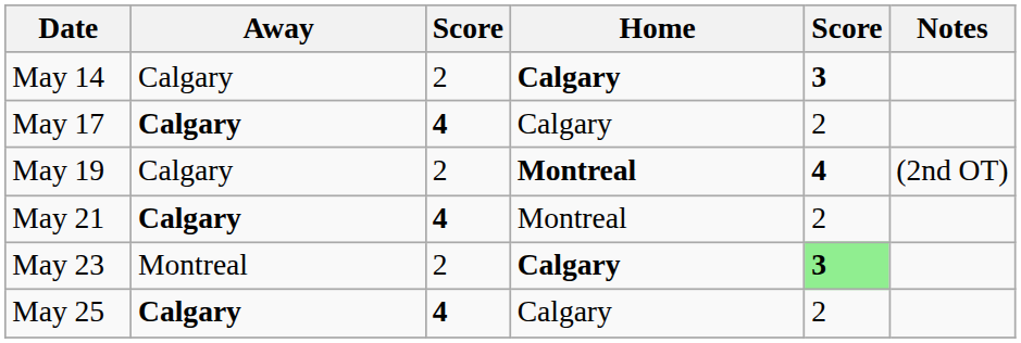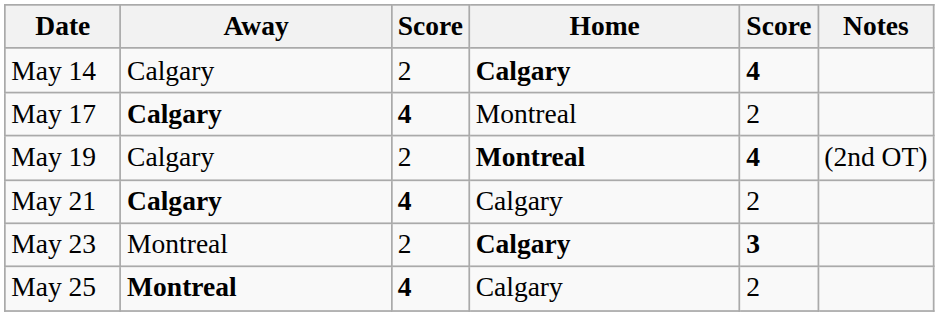May 14 | column 5: 3 -> 4
May 17 | Home: Calgary -> Montreal
May 21 | Home: Montreal -> Calgary
May 23 | column 5: lightgreen background -> no background
May 25 | Away: Calgary -> Montreal
